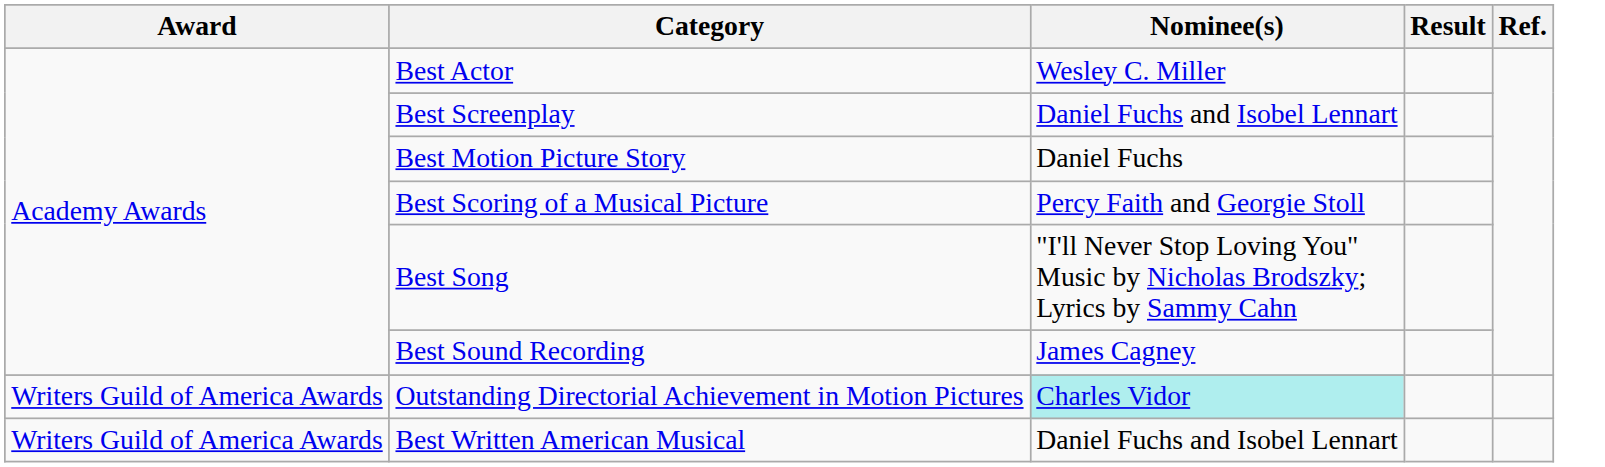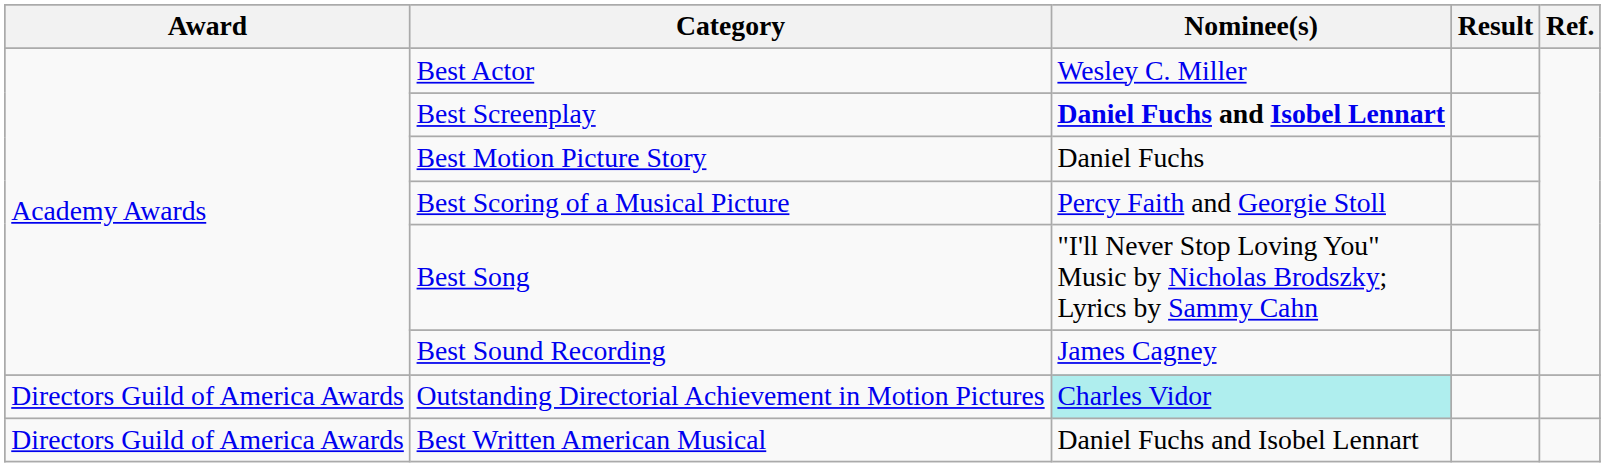Best Screenplay | Nominee(s): normal -> bold
Outstanding Directorial Achievement in Motion Pictures | Award: Writers Guild of America Awards -> Directors Guild of America Awards
Best Written American Musical | Award: Writers Guild of America Awards -> Directors Guild of America Awards
